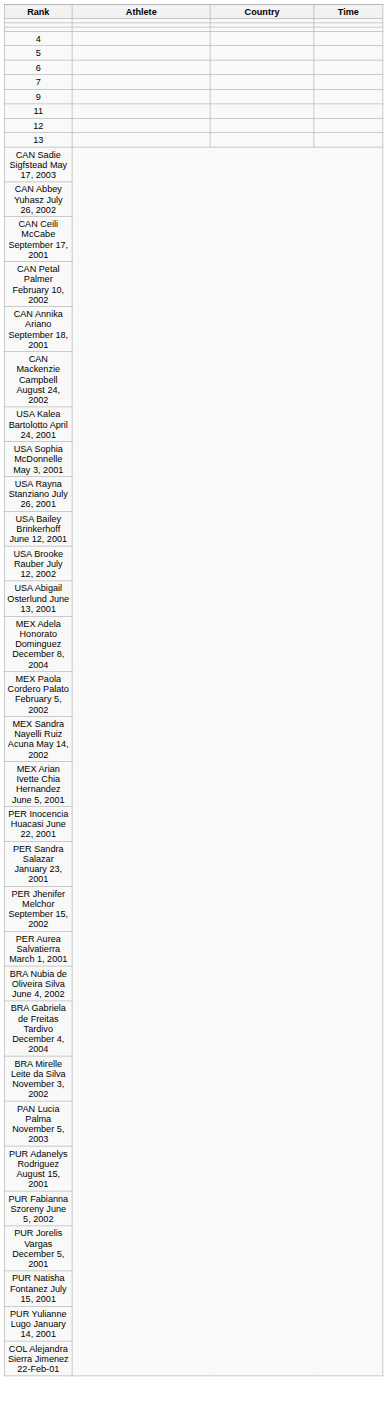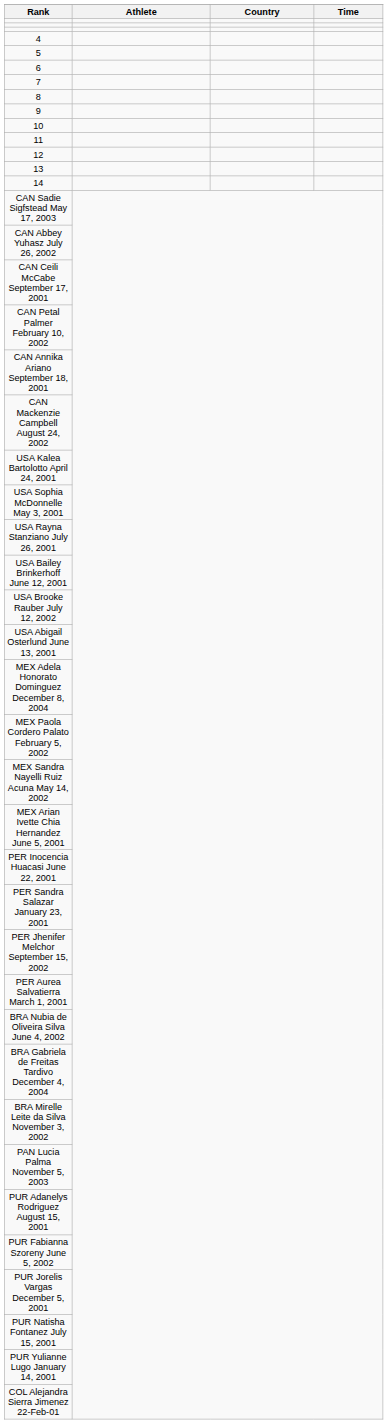+ row: 8
+ row: 10
+ row: 14
